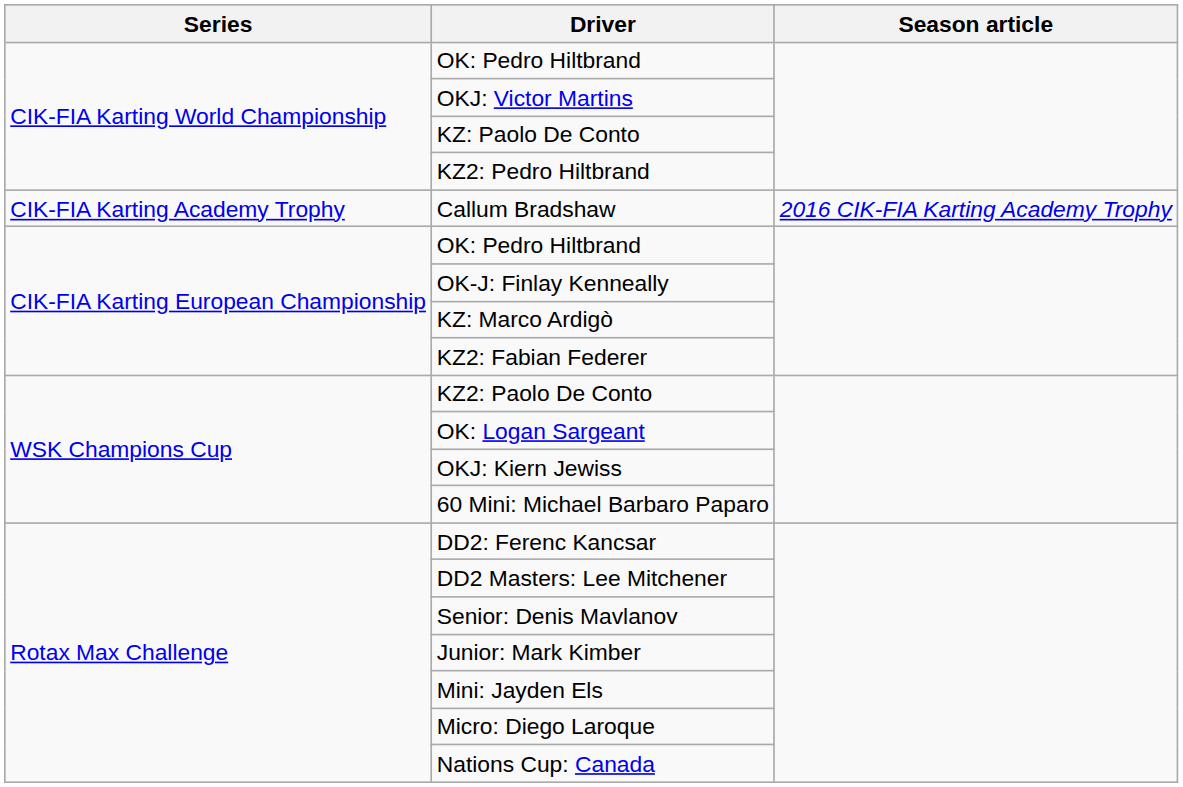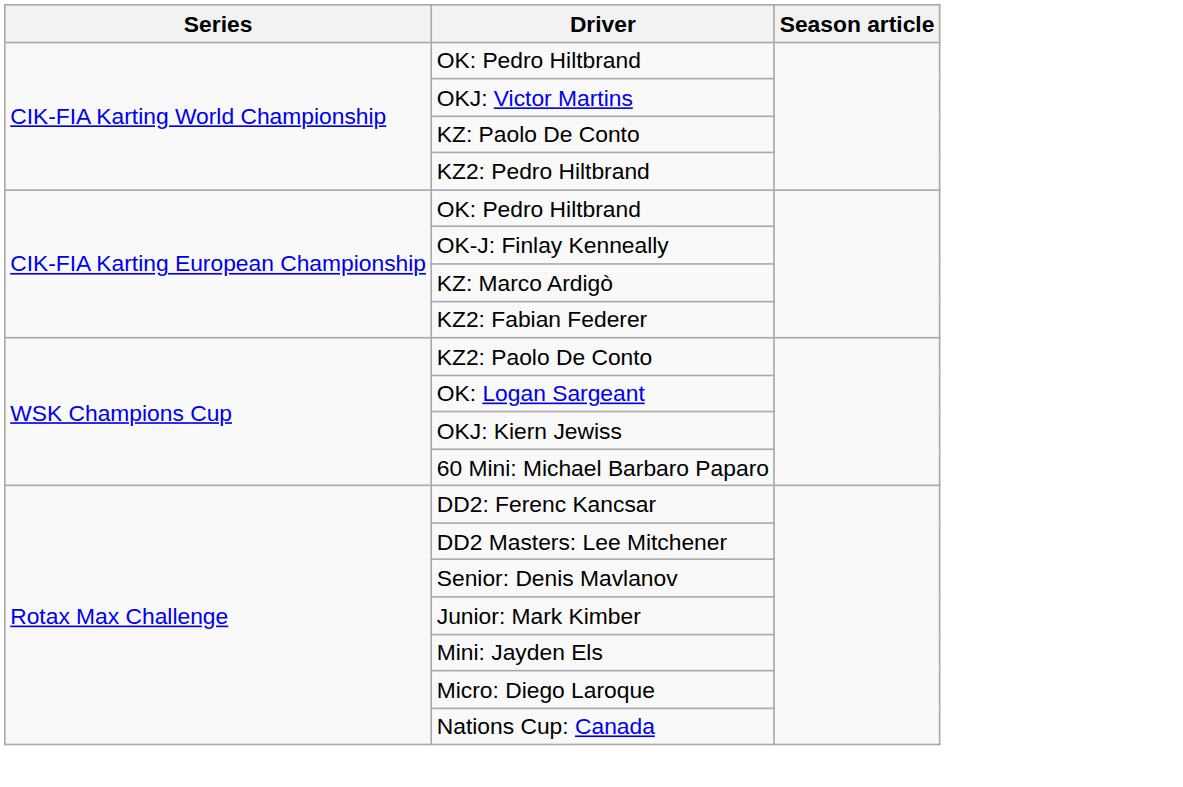- row: CIK-FIA Karting Academy Trophy | Callum Bradshaw | 2016 CIK-FIA Karting Academy Trophy
